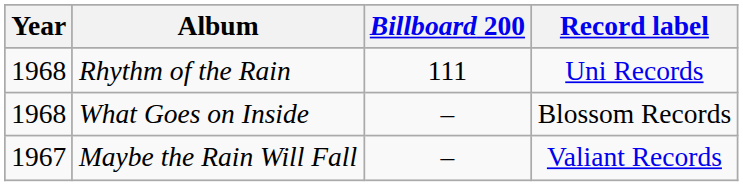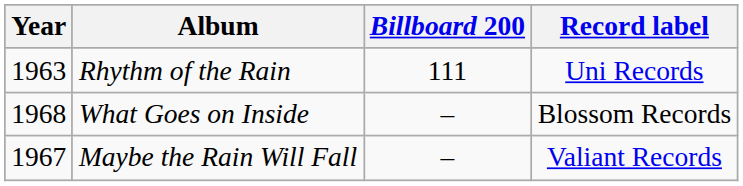Rhythm of the Rain | Year: 1968 -> 1963
